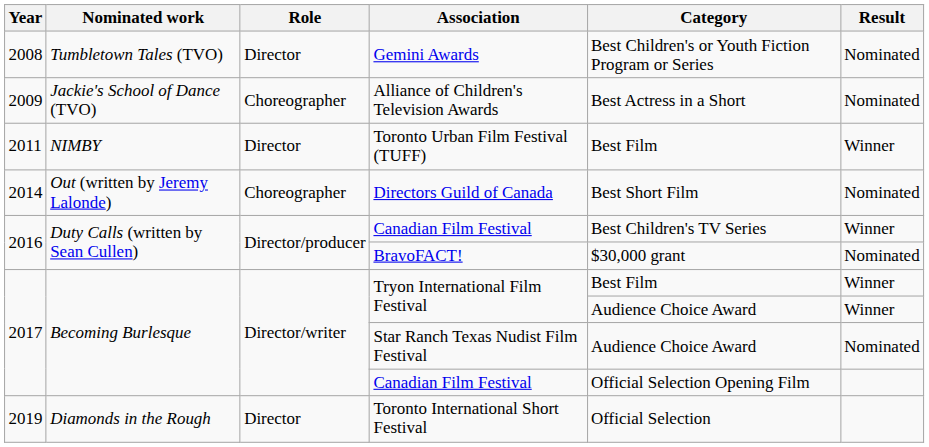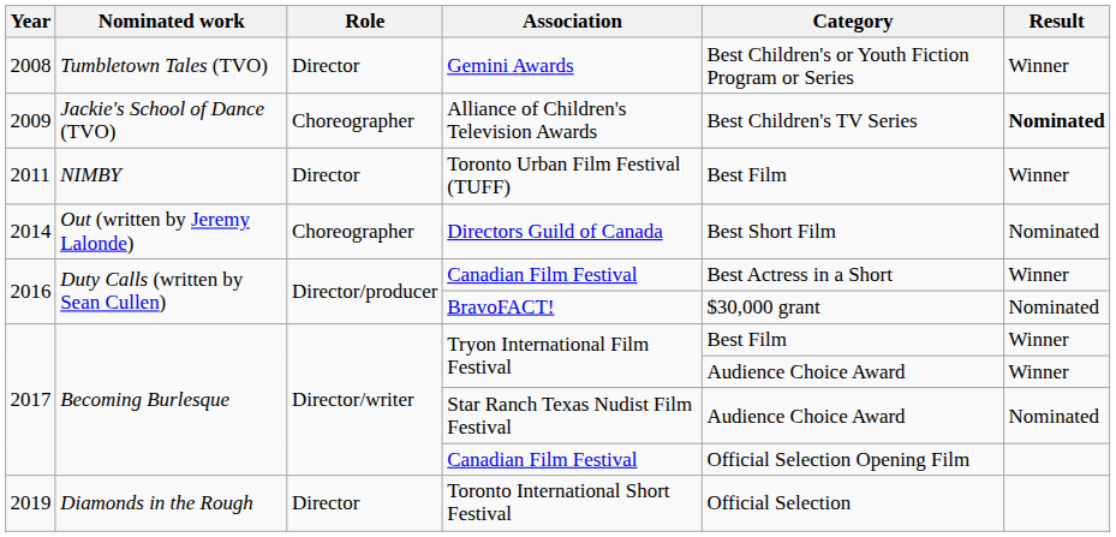Gemini Awards | Result: Nominated -> Winner
Alliance of Children's Television Awards | Category: Best Actress in a Short -> Best Children's TV Series
Alliance of Children's Television Awards | Result: normal -> bold
2016 / Canadian Film Festival | Category: Best Children's TV Series -> Best Actress in a Short
